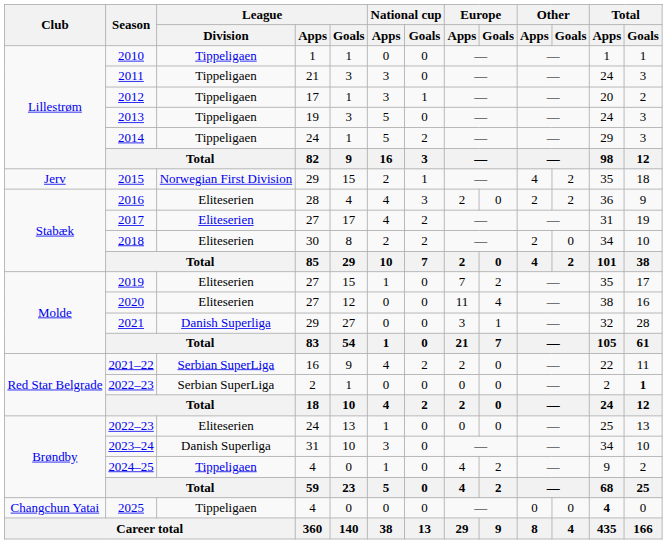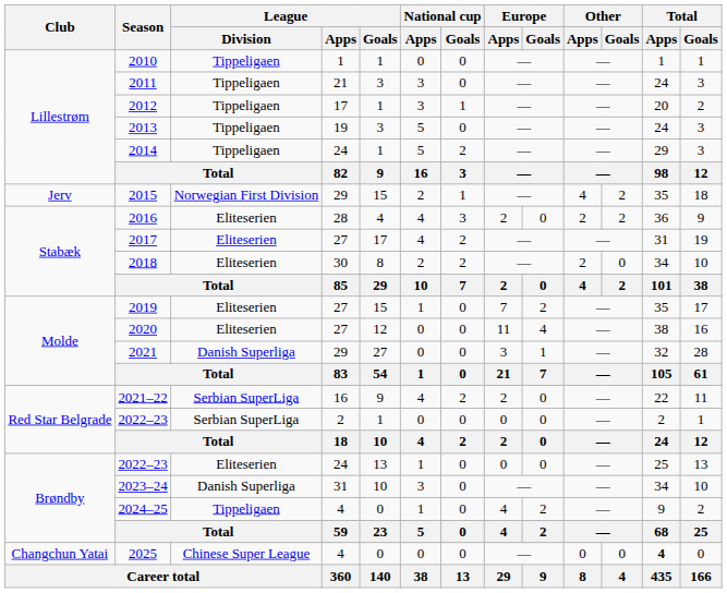2022–23 / 2 | Total / Goals: bold -> normal
2025 | League / Division: Tippeligaen -> Chinese Super League
